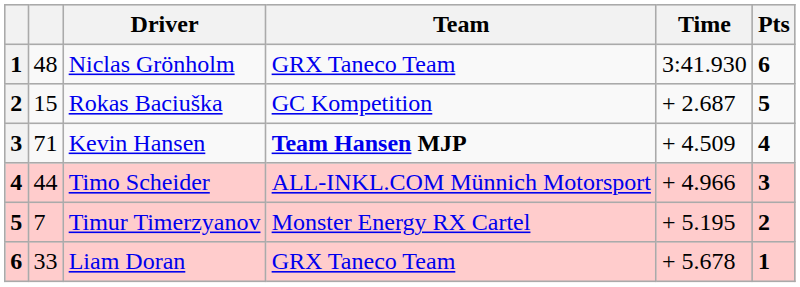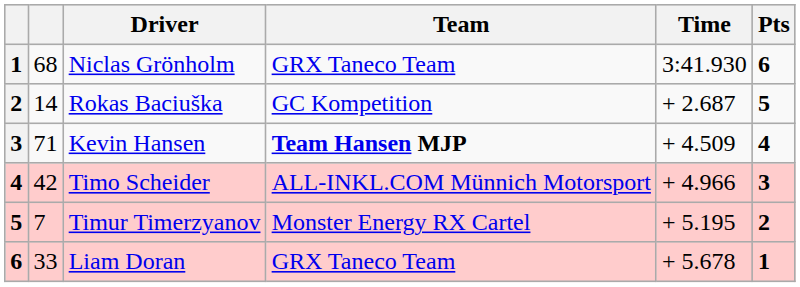Niclas Grönholm | column 2: 48 -> 68
Rokas Baciuška | column 2: 15 -> 14
Timo Scheider | column 2: 44 -> 42
